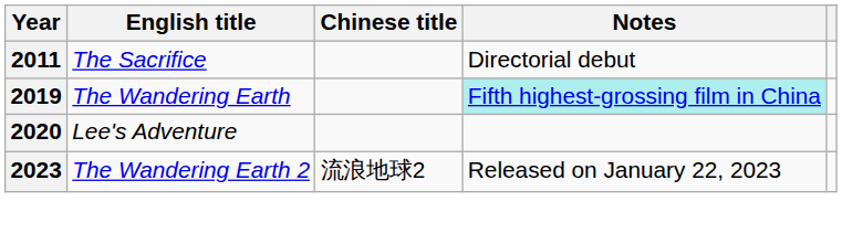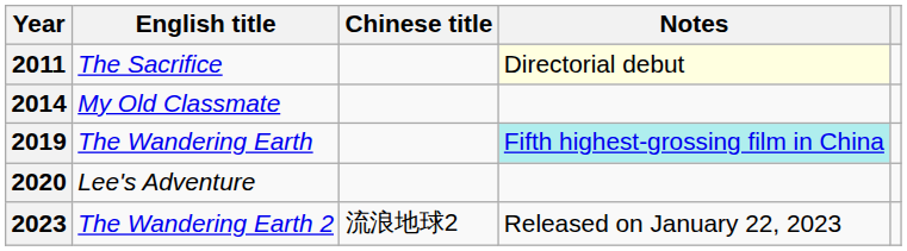2011 | Notes: no background -> lightyellow background
+ row: 2014 | My Old Classmate
